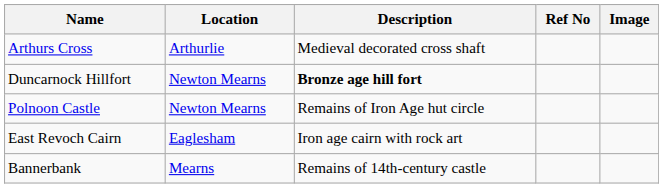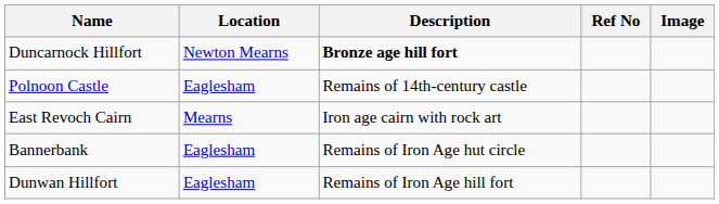- row: Arthurs Cross | Arthurlie | Medieval decorated cross shaft
Polnoon Castle | Location: Newton Mearns -> Eaglesham
Polnoon Castle | Description: Remains of Iron Age hut circle -> Remains of 14th-century castle
East Revoch Cairn | Location: Eaglesham -> Mearns
Bannerbank | Location: Mearns -> Eaglesham
Bannerbank | Description: Remains of 14th-century castle -> Remains of Iron Age hut circle
+ row: Dunwan Hillfort | Eaglesham | Remains of Iron Age hill fort
